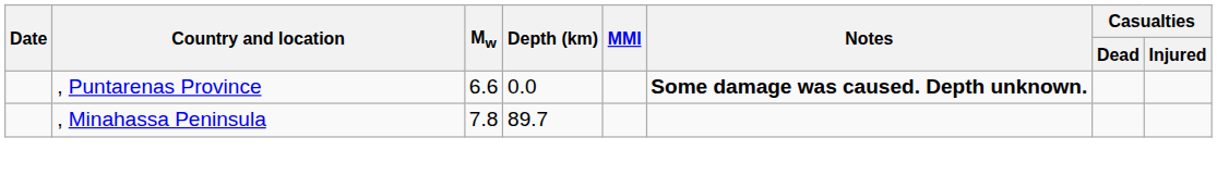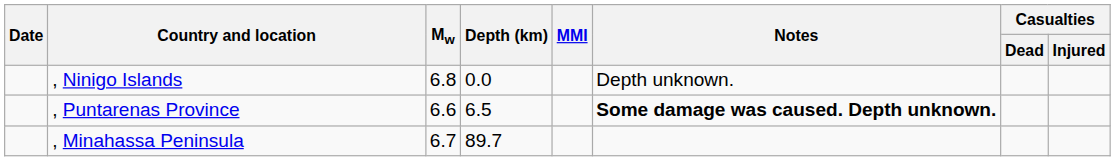+ row: , Ninigo Islands | 6.8 | 0.0 | Depth unknown.
, Puntarenas Province | Depth (km): 0.0 -> 6.5
, Minahassa Peninsula | Mw: 7.8 -> 6.7
